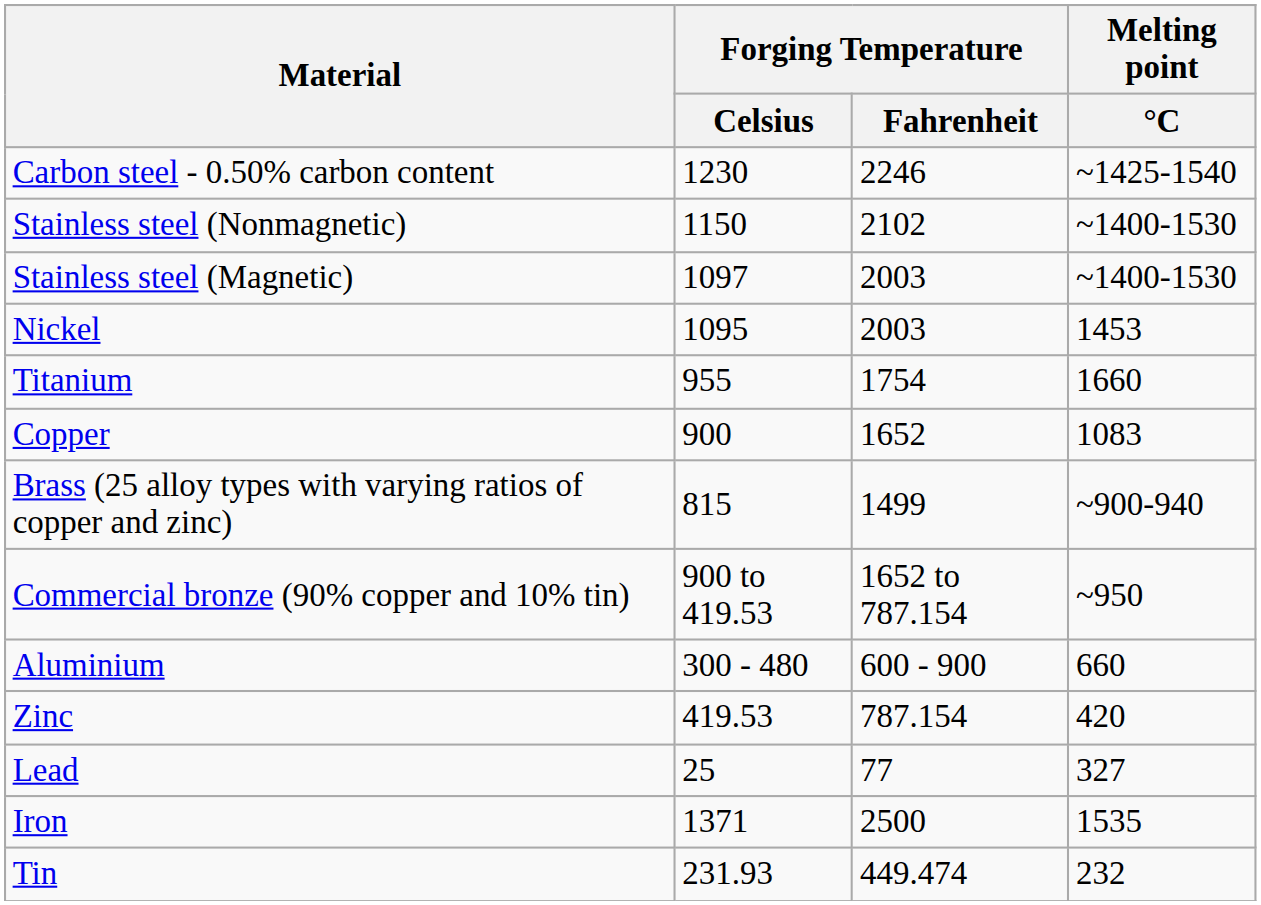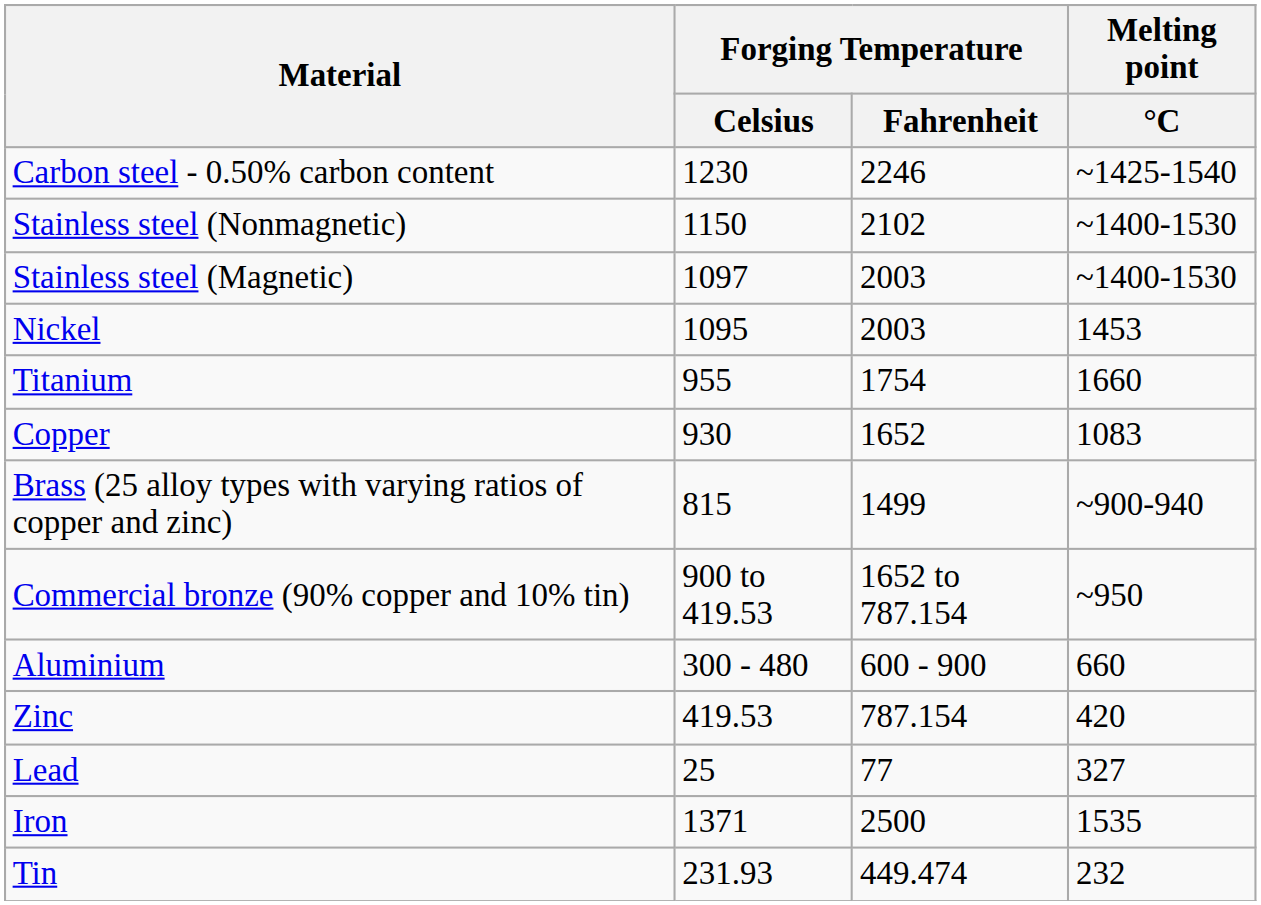Copper | Forging Temperature / Celsius: 900 -> 930
